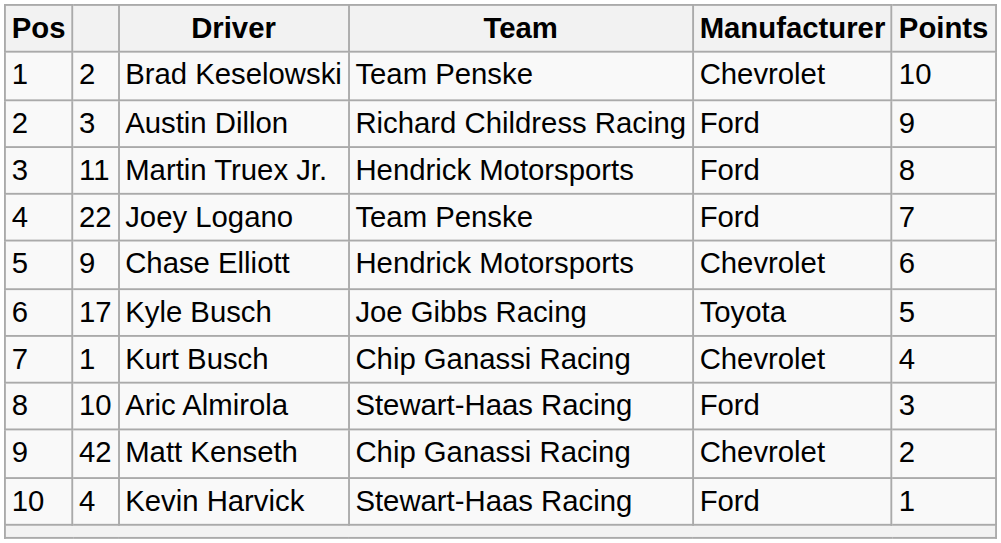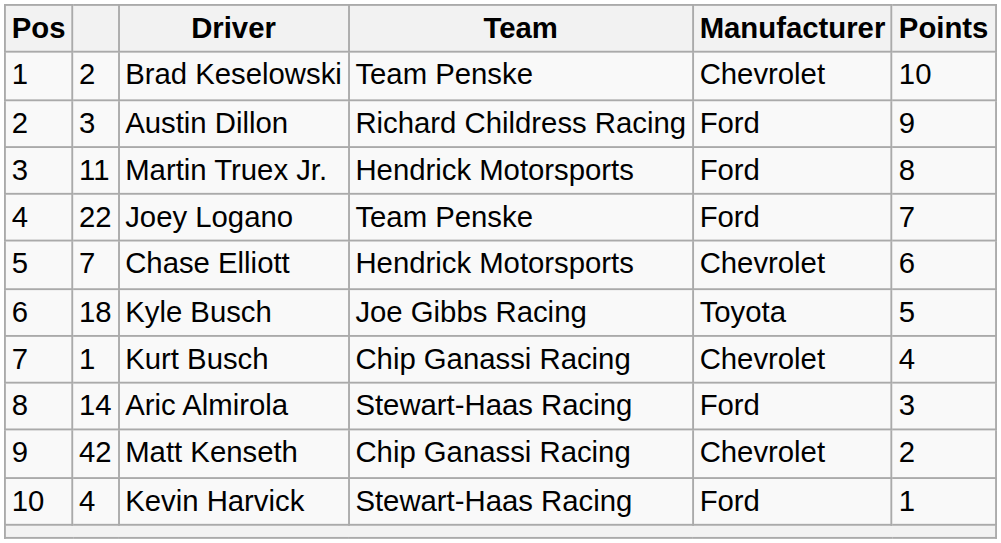Chase Elliott | column 2: 9 -> 7
Kyle Busch | column 2: 17 -> 18
Aric Almirola | column 2: 10 -> 14
